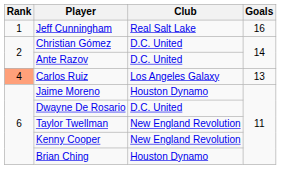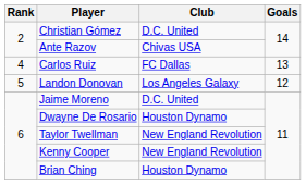- row: 1 | Jeff Cunningham | Real Salt Lake | 16
Ante Razov | Club: D.C. United -> Chivas USA
Carlos Ruiz | Rank: lightsalmon background -> no background
Carlos Ruiz | Club: Los Angeles Galaxy -> FC Dallas
+ row: 5 | Landon Donovan | Los Angeles Galaxy | 12
Jaime Moreno | Club: Houston Dynamo -> D.C. United
Dwayne De Rosario | Club: D.C. United -> Houston Dynamo
